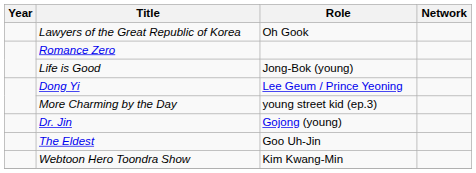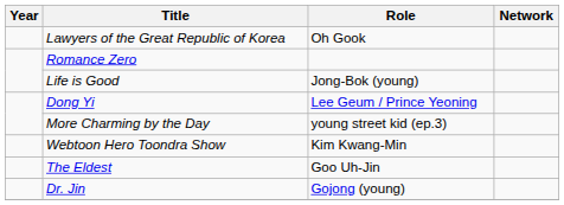rows swapped: Dr. Jin <-> Webtoon Hero Toondra Show
